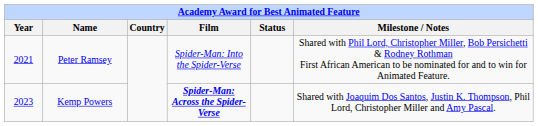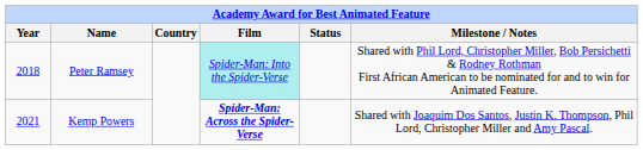Peter Ramsey | Year: 2021 -> 2018
Peter Ramsey | Film: no background -> paleturquoise background
Kemp Powers | Year: 2023 -> 2021
